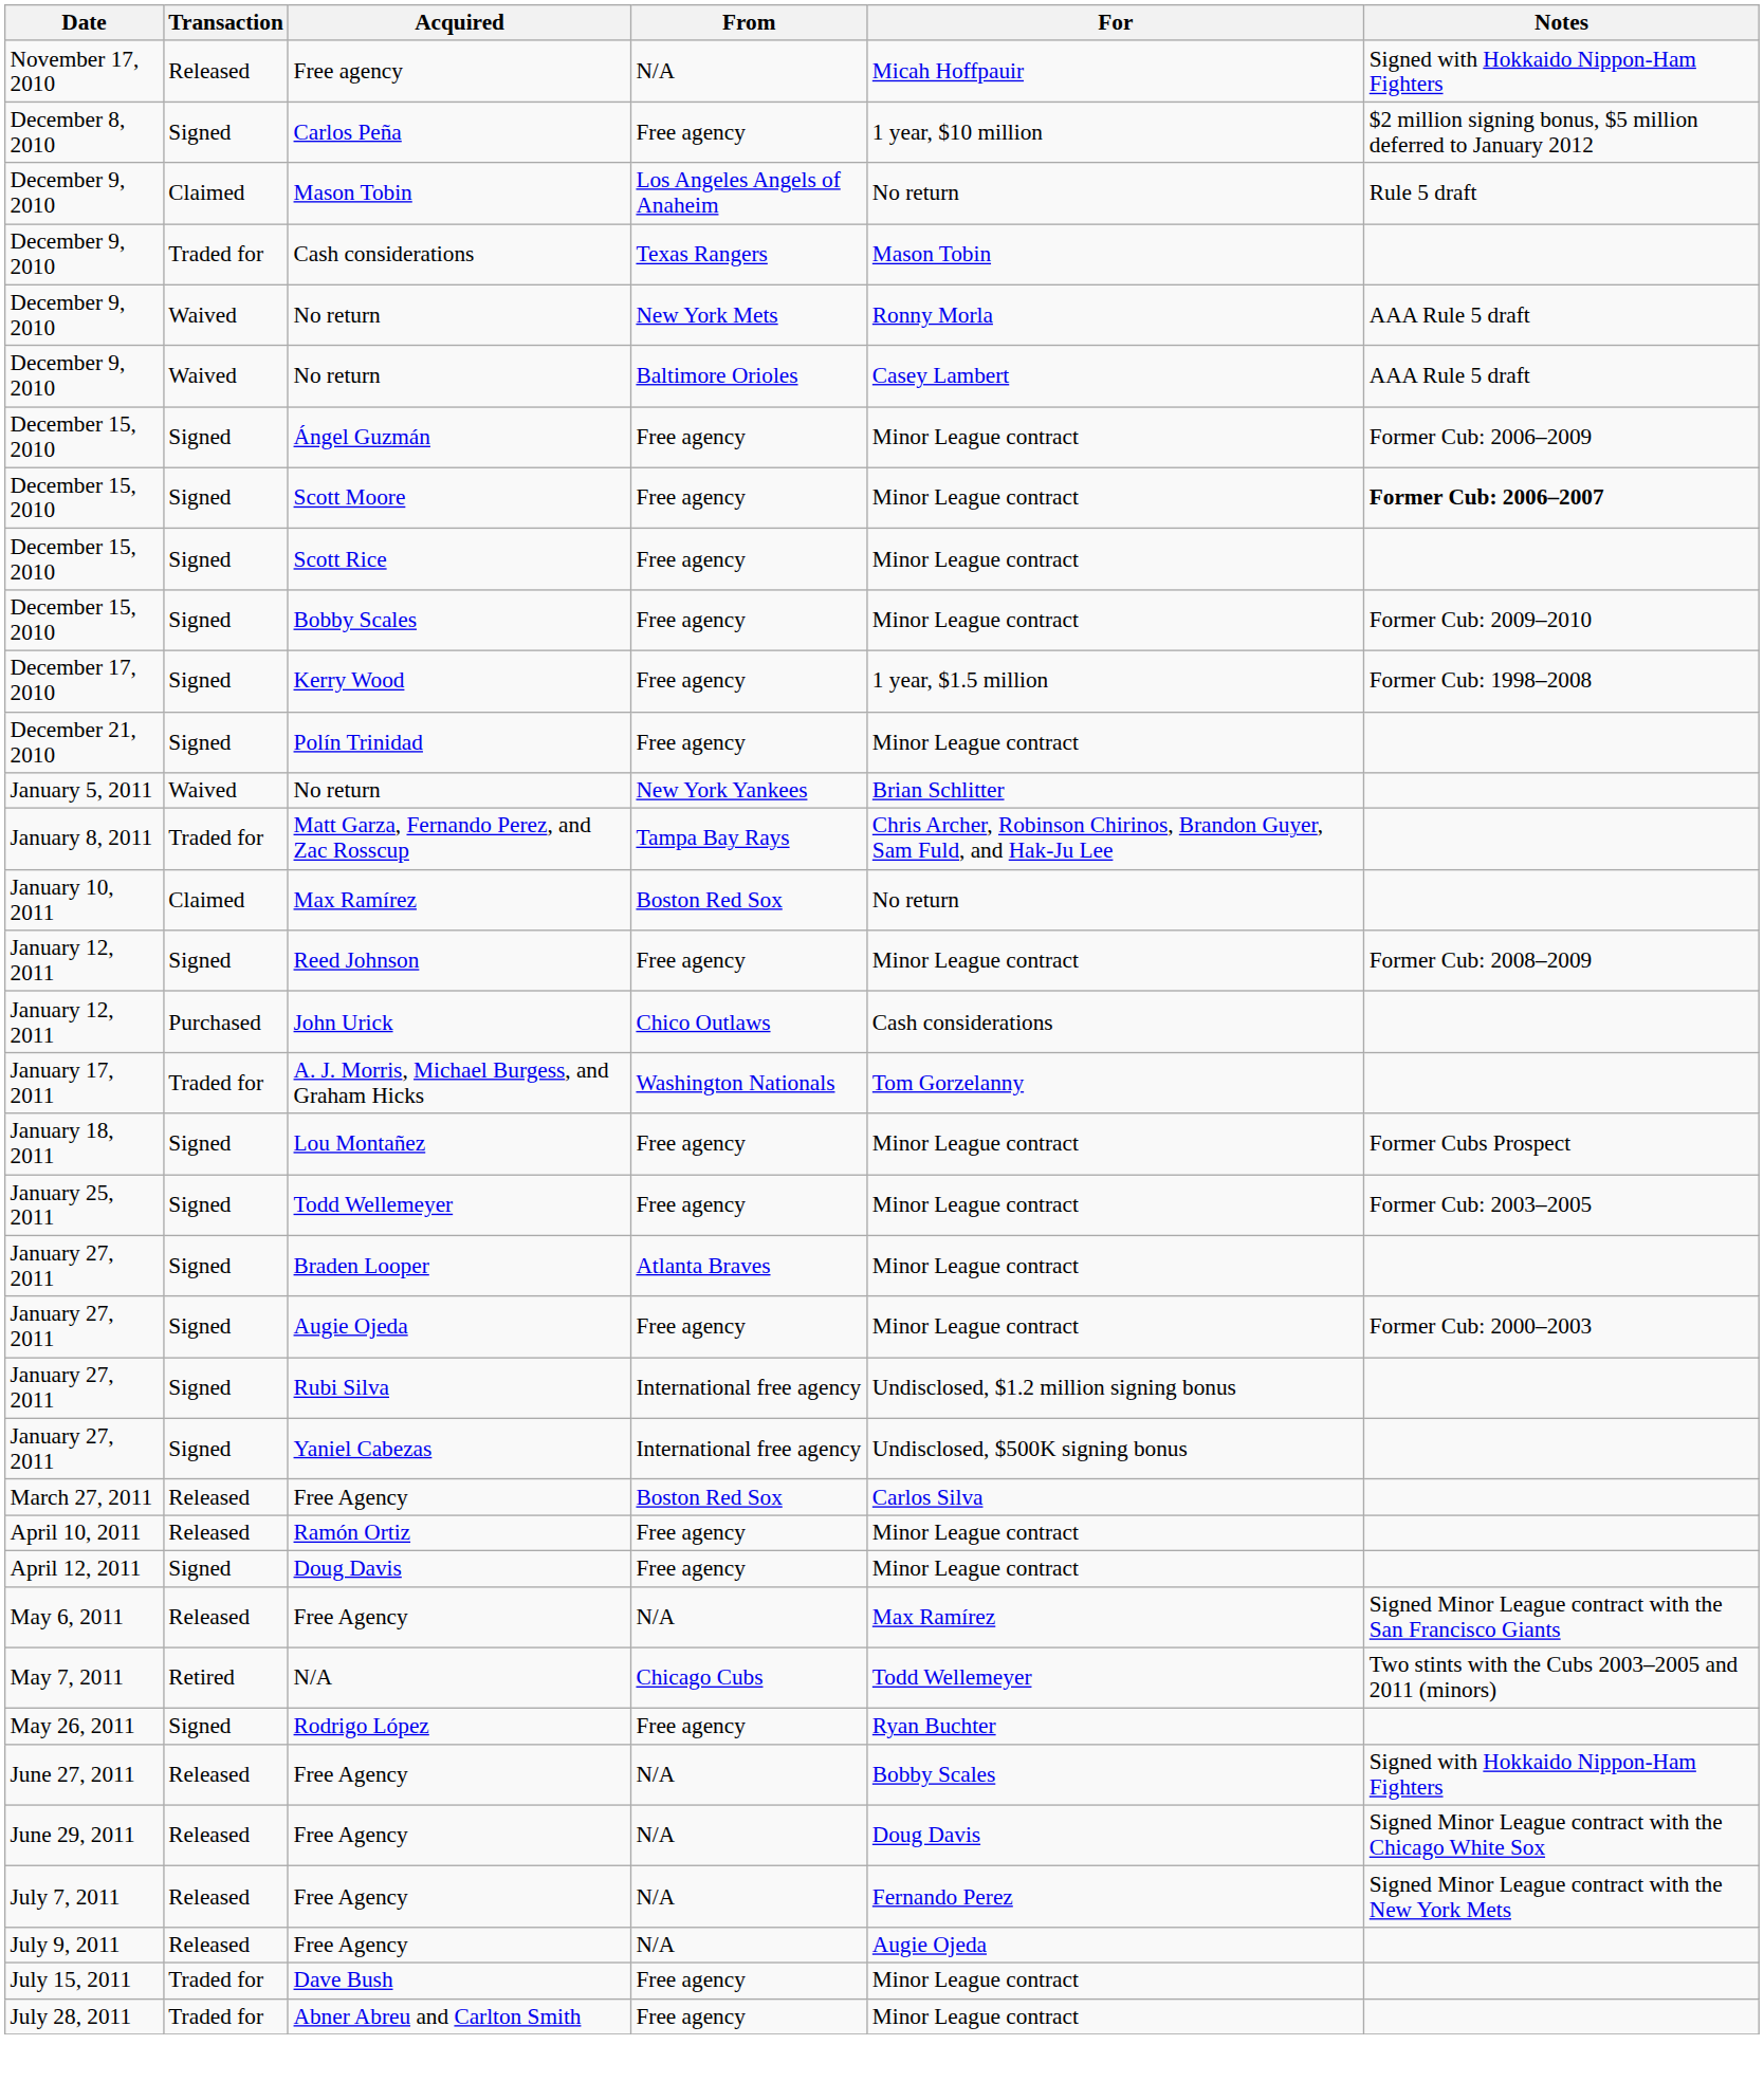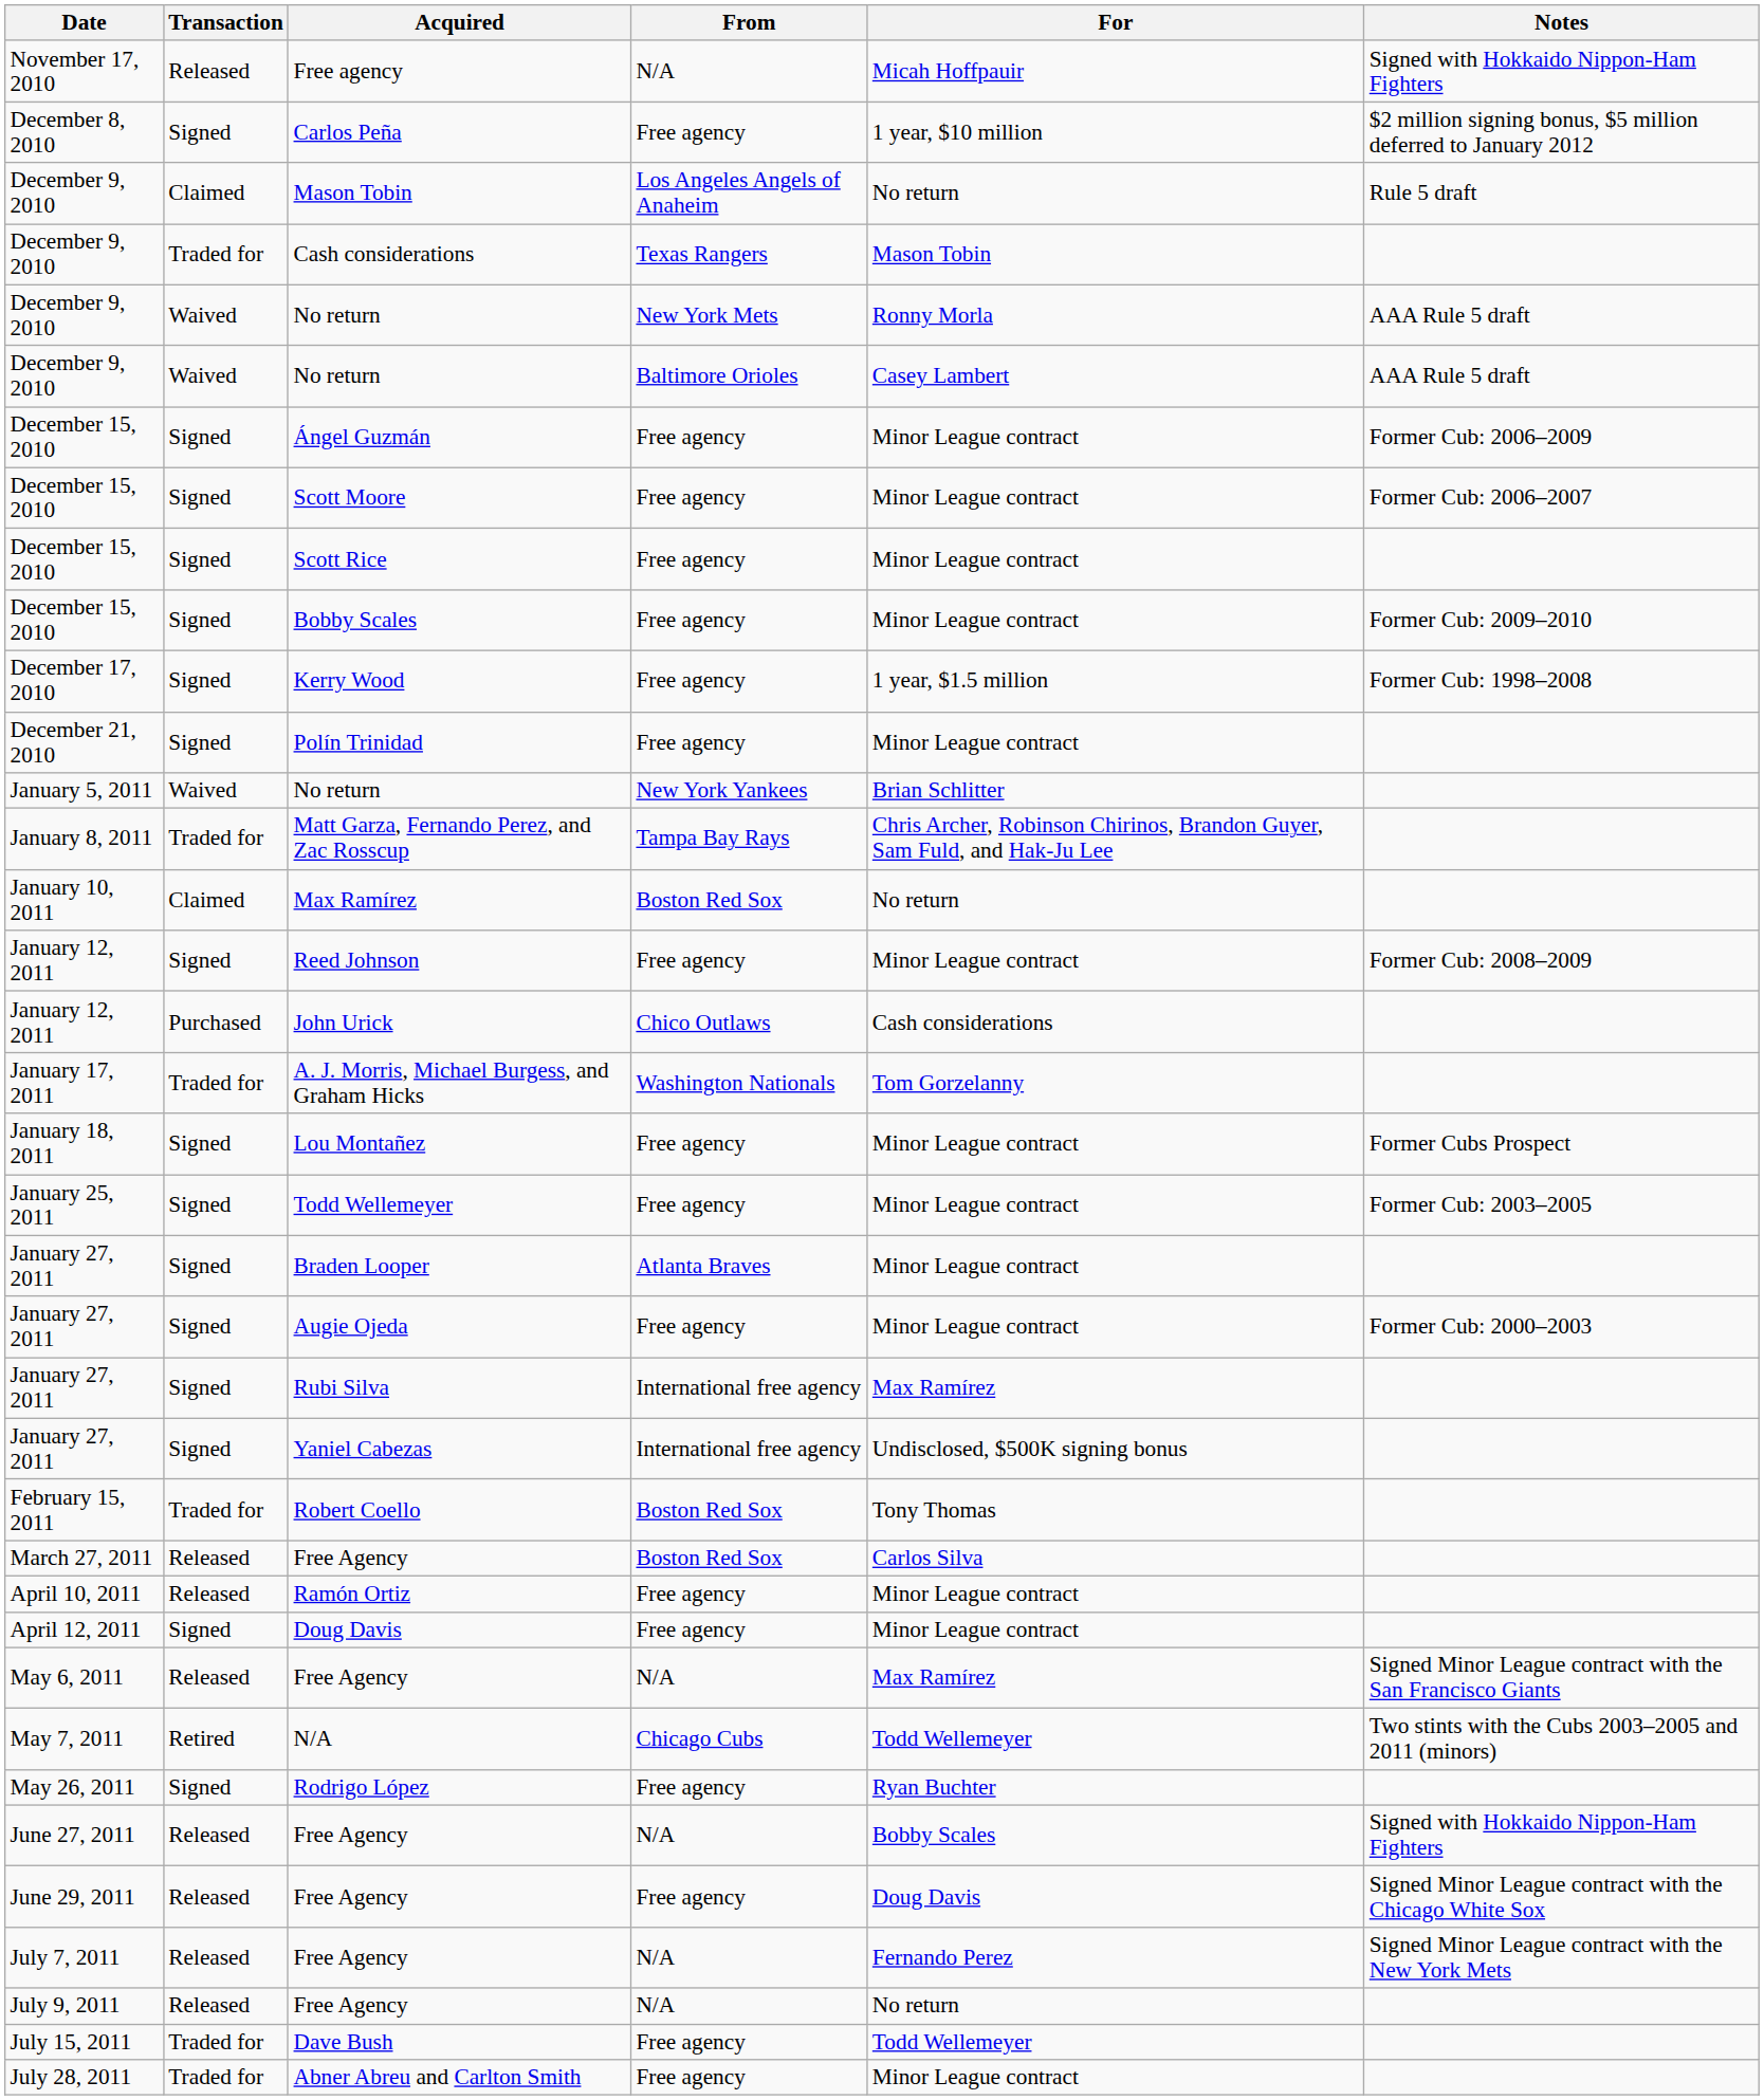Scott Moore | Notes: bold -> normal
Rubi Silva | For: Undisclosed, $1.2 million signing bonus -> Max Ramírez
+ row: February 15, 2011 | Traded for | Robert Coello | Boston Red Sox | Tony Thomas
June 29, 2011 / Free Agency | From: N/A -> Free agency
July 9, 2011 / Free Agency | For: Augie Ojeda -> No return
Dave Bush | For: Minor League contract -> Todd Wellemeyer
